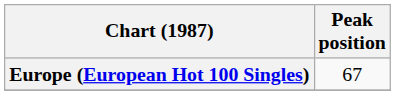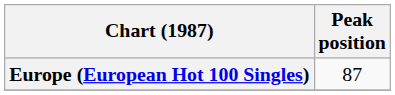Europe (European Hot 100 Singles) | Peak position: 67 -> 87
